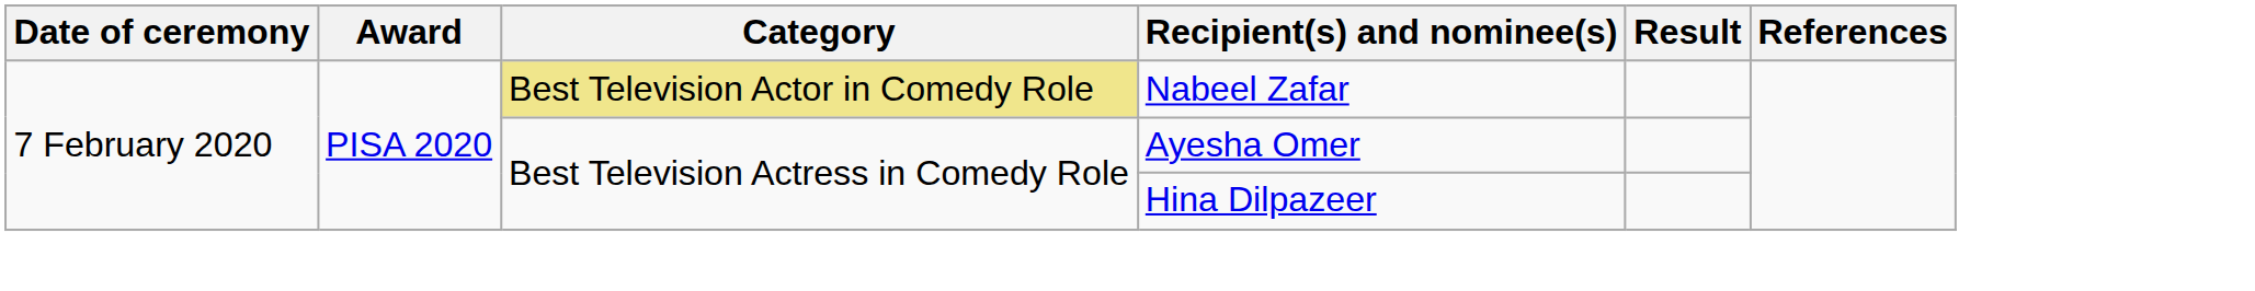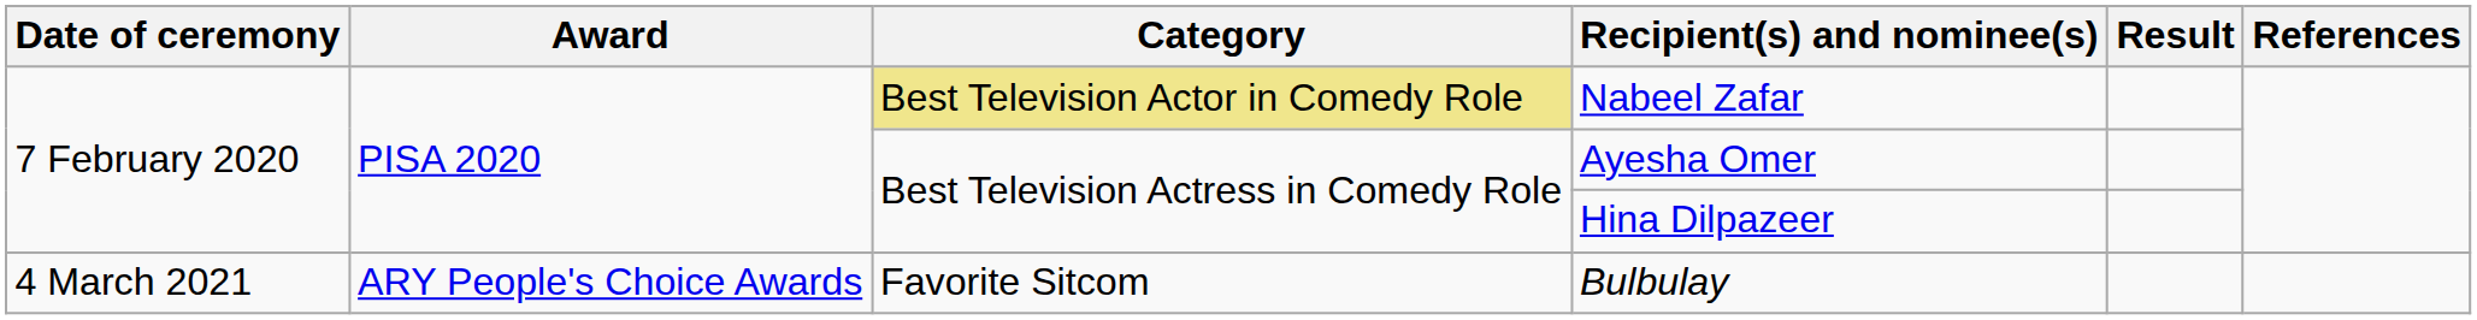+ row: 4 March 2021 | ARY People's Choice Awards | Favorite Sitcom | Bulbulay
